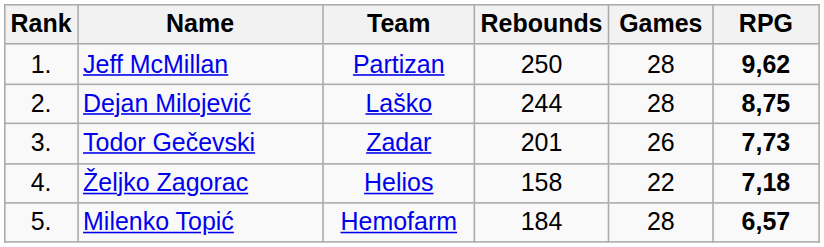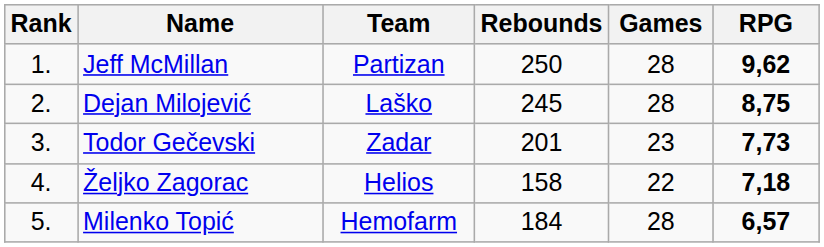Dejan Milojević | Rebounds: 244 -> 245
Todor Gečevski | Games: 26 -> 23
